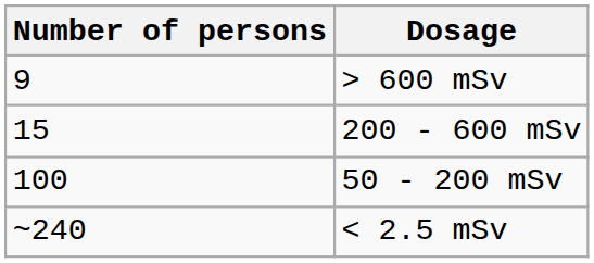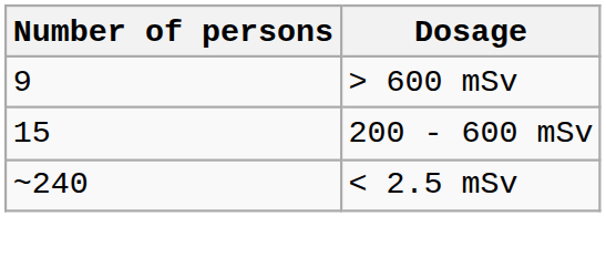- row: 100 | 50 - 200 mSv
